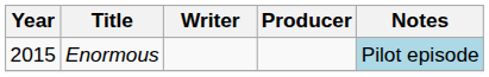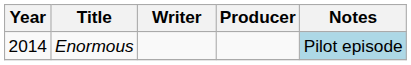Enormous | Year: 2015 -> 2014
